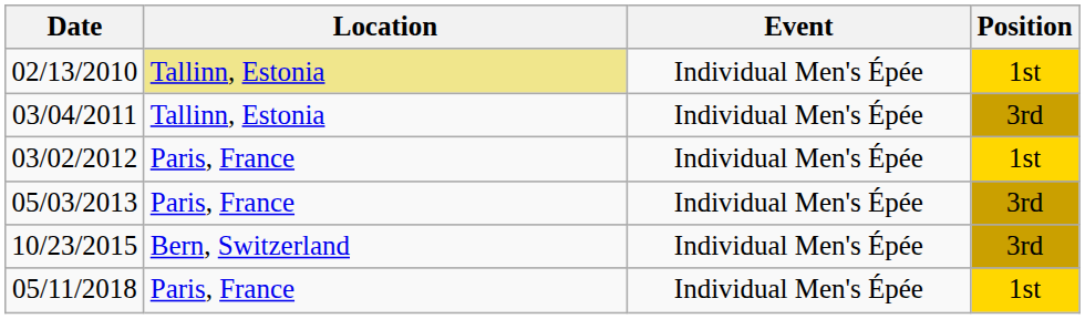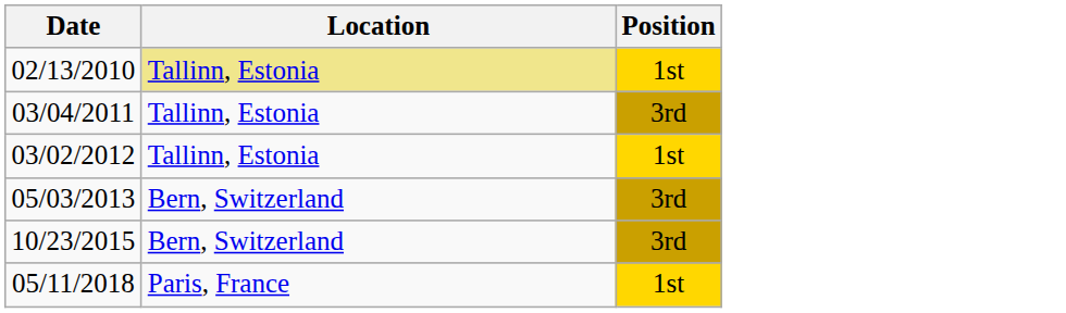- column: Event | Individual Men's Épée | Individual Men's Épée | Individual Men's Épée | Individual Men's Épée | Individual Men's Épée | Individual Men's Épée
03/02/2012 | Location: Paris, France -> Tallinn, Estonia
05/03/2013 | Location: Paris, France -> Bern, Switzerland
